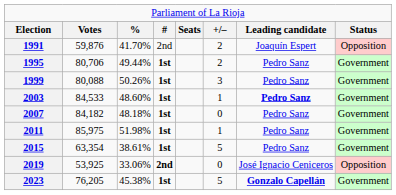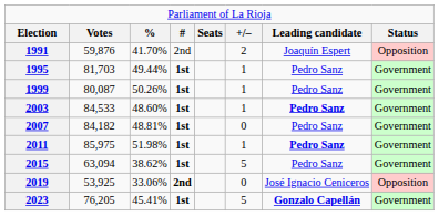1995 | column 2: 80,706 -> 81,703
1995 | column 6: 2 -> 1
1999 | column 2: 80,088 -> 80,087
1999 | column 6: 3 -> 1
2007 | column 3: 48.18% -> 48.81%
2011 | column 7: normal -> bold
2015 | column 2: 63,354 -> 63,094
2015 | column 3: 38.61% -> 38.62%
2023 | column 3: 45.38% -> 45.41%
